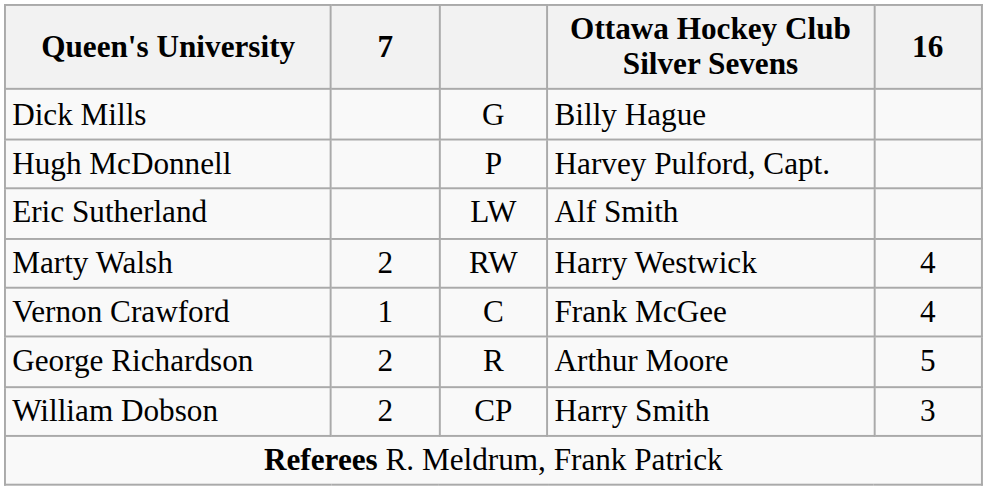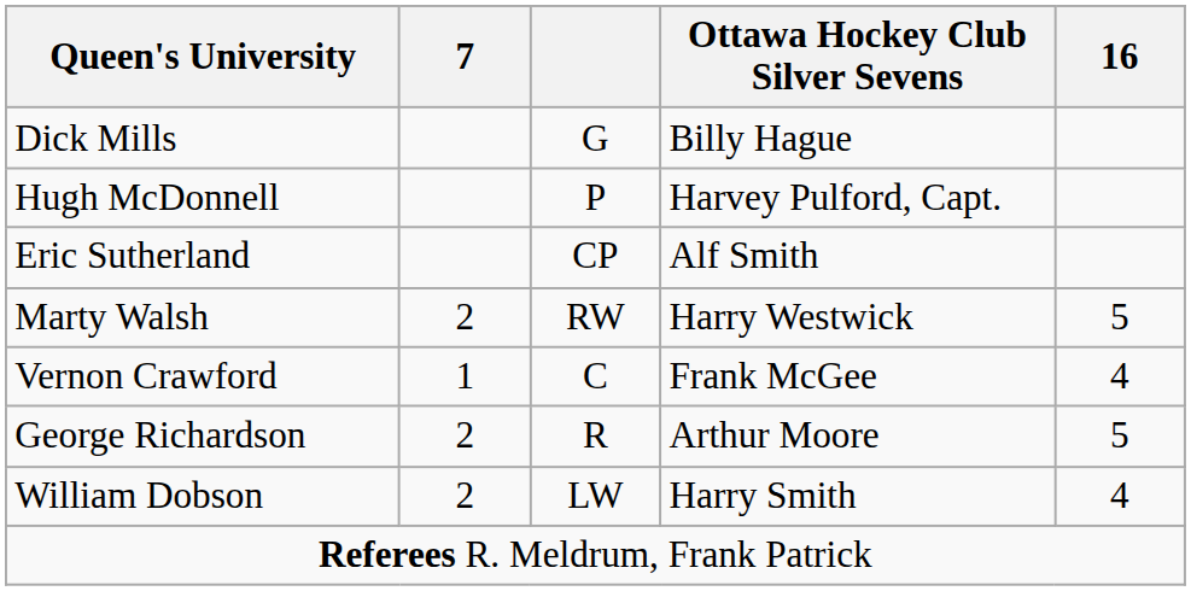Eric Sutherland | column 3: LW -> CP
Marty Walsh | 16: 4 -> 5
William Dobson | column 3: CP -> LW
William Dobson | 16: 3 -> 4
